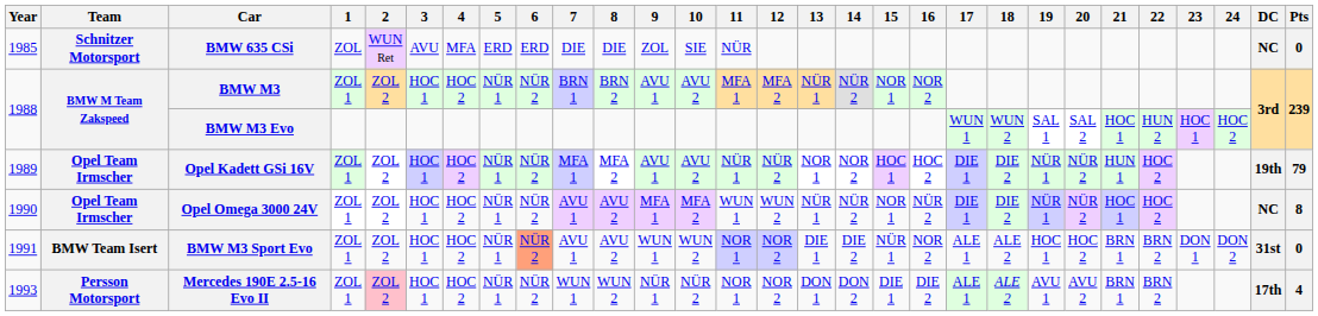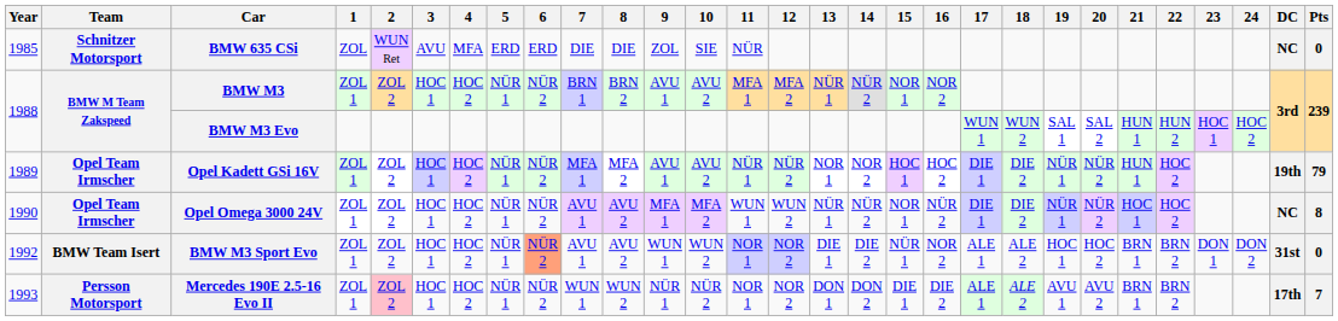BMW M3 Evo | 21: HOC 1 -> HUN 1
BMW M3 Sport Evo | Year: 1991 -> 1992
Mercedes 190E 2.5-16 Evo II | Pts: 4 -> 7
